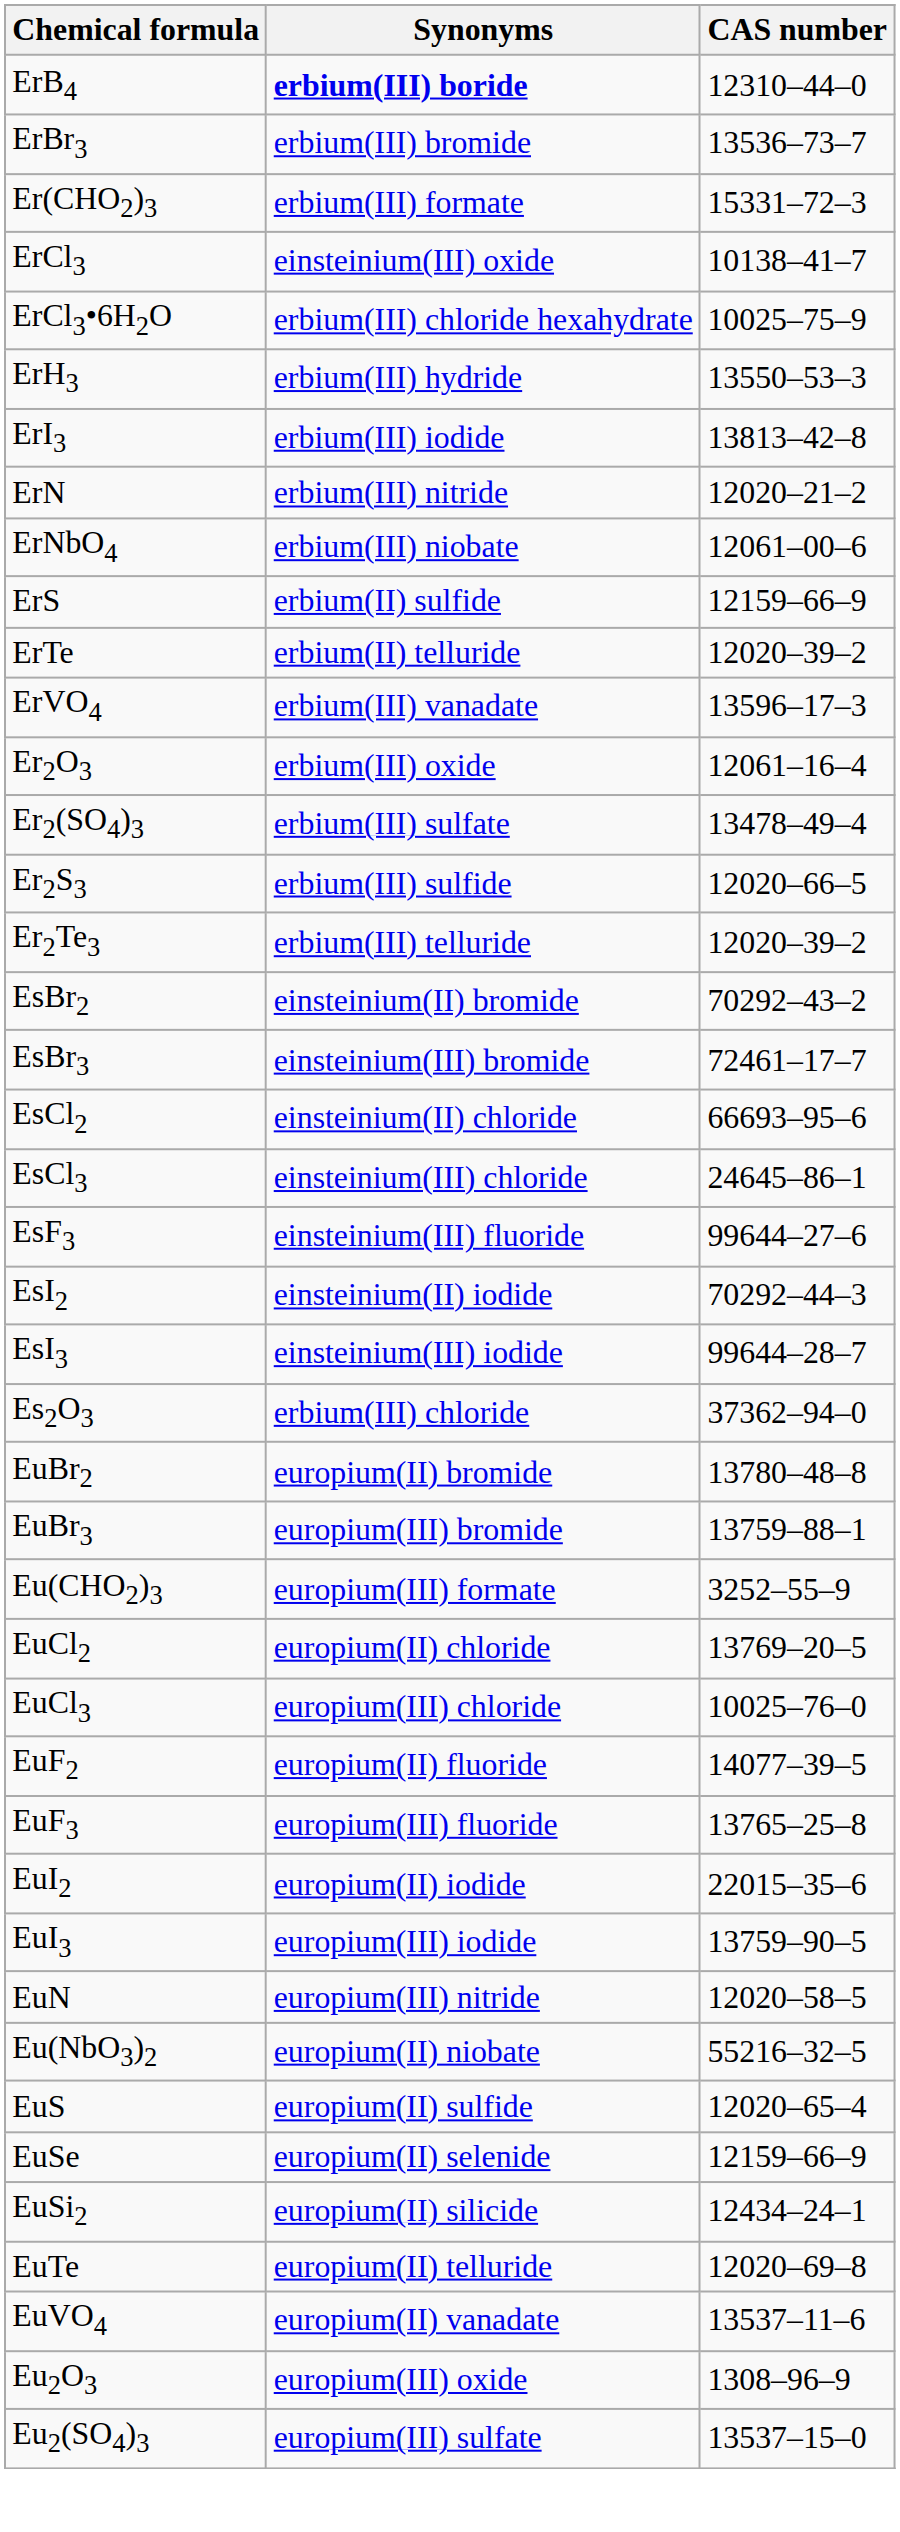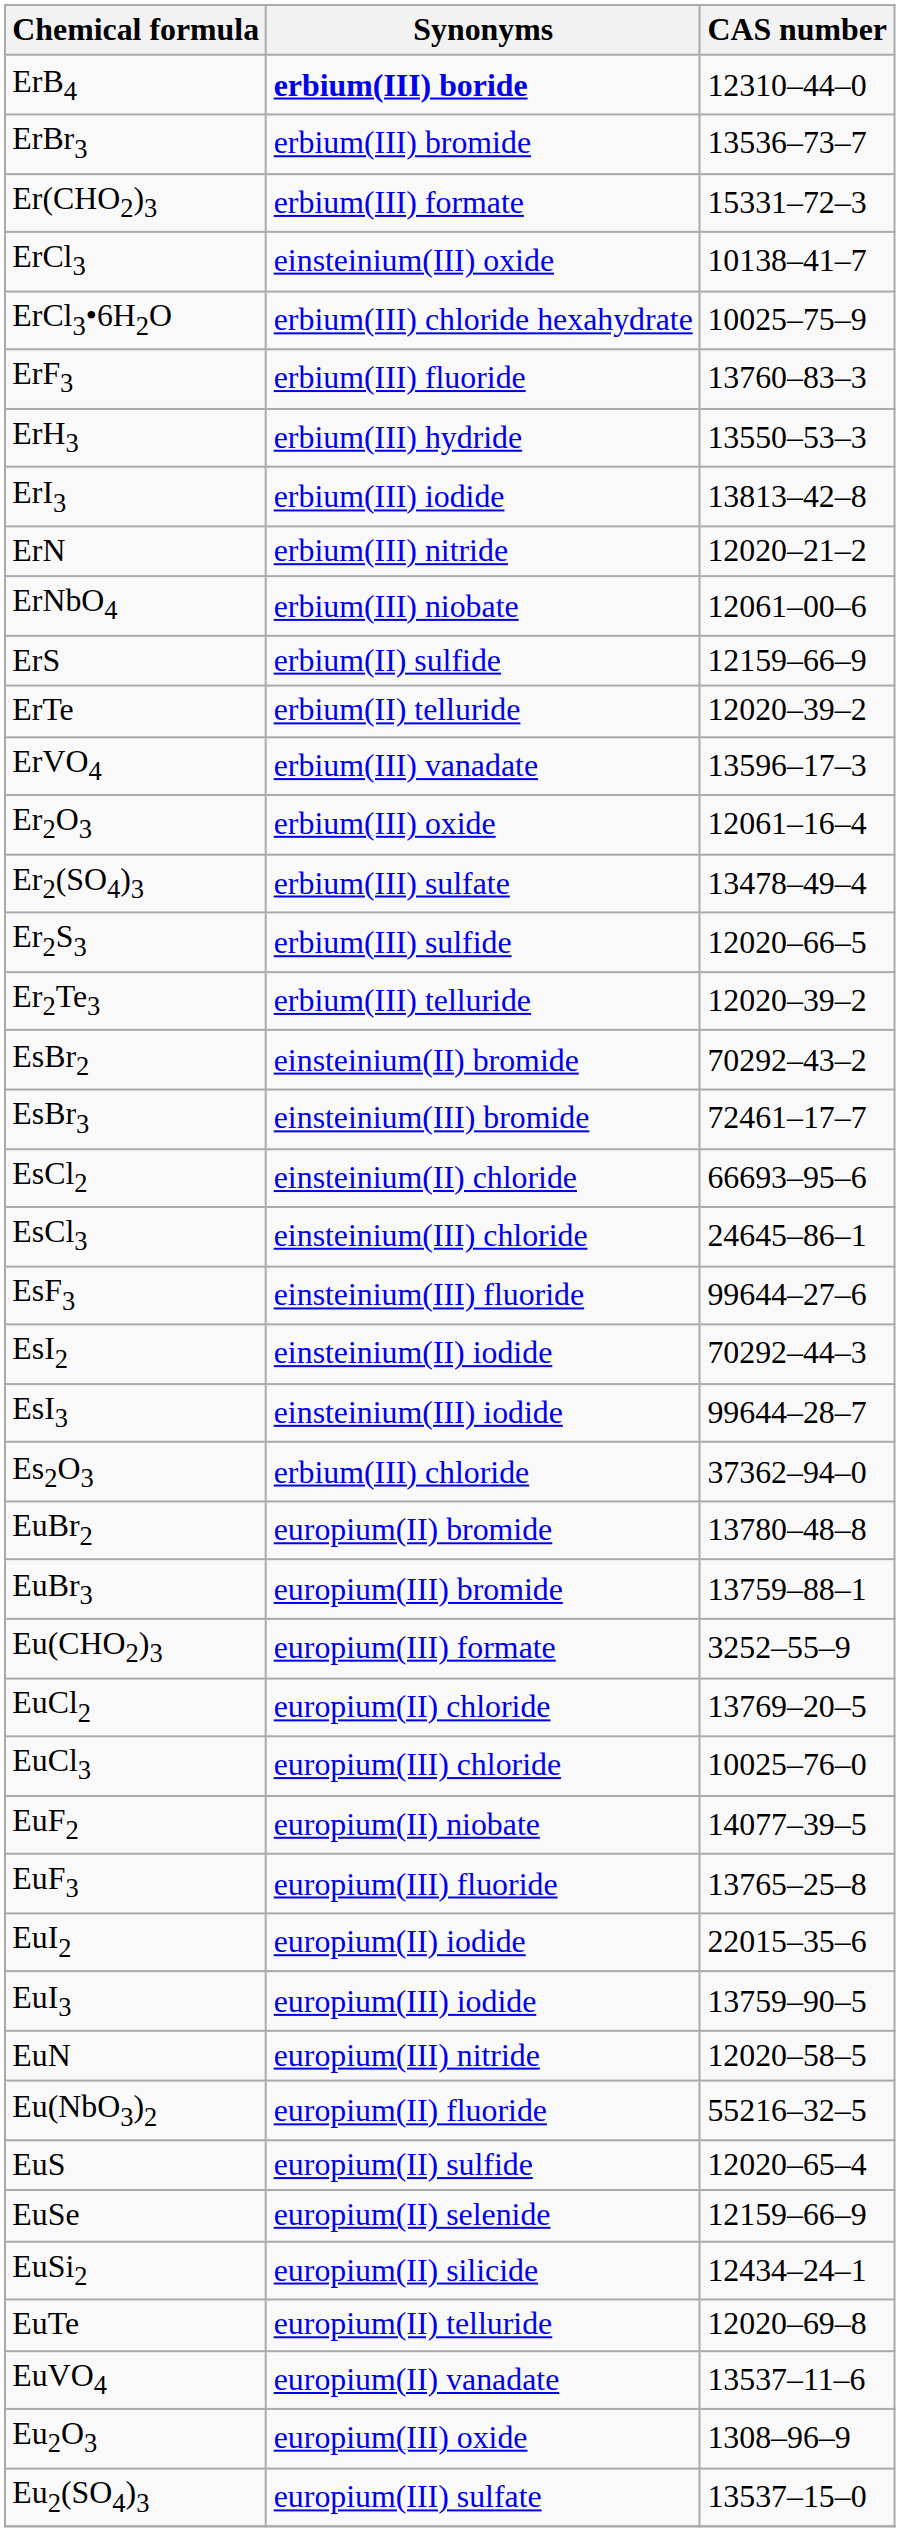+ row: ErF3 | erbium(III) fluoride | 13760–83–3
EuF2 | Synonyms: europium(II) fluoride -> europium(II) niobate
Eu(NbO3)2 | Synonyms: europium(II) niobate -> europium(II) fluoride
